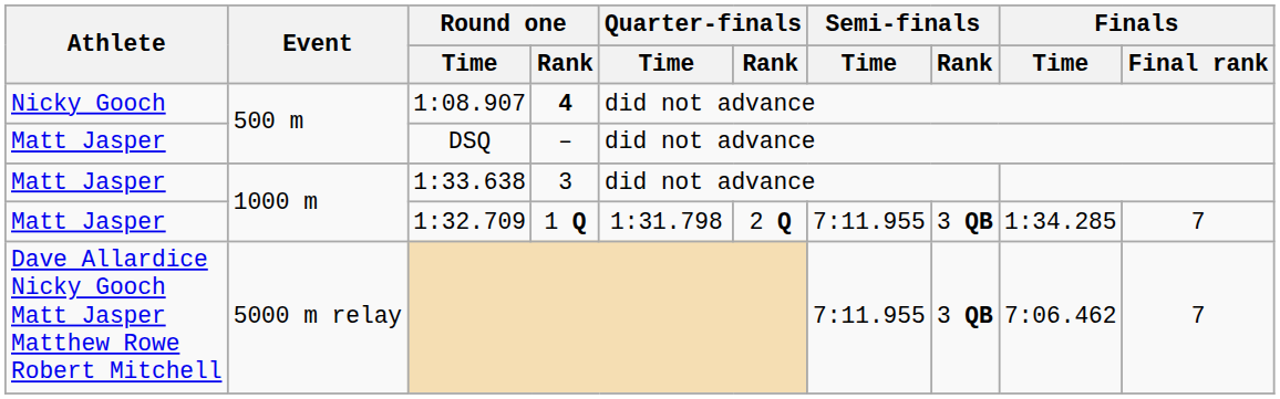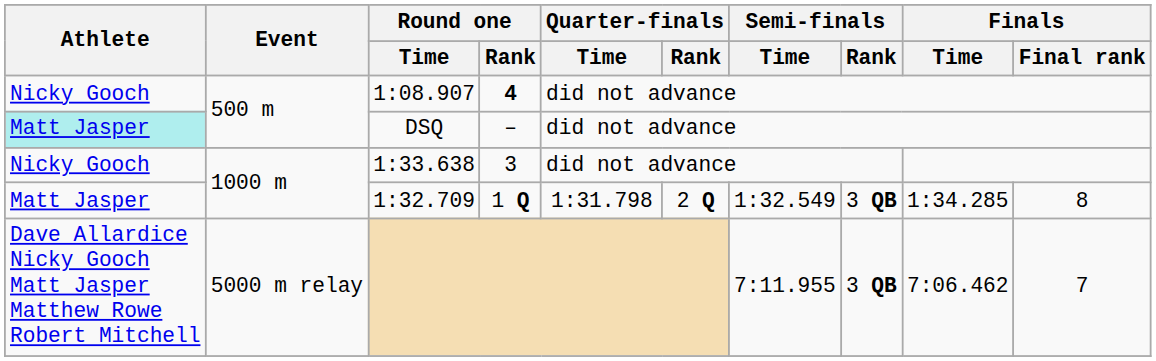DSQ | Athlete: no background -> paleturquoise background
1:33.638 | Athlete: Matt Jasper -> Nicky Gooch
1:32.709 | Semi-finals / Time: 7:11.955 -> 1:32.549
1:32.709 | Finals / Final rank: 7 -> 8
